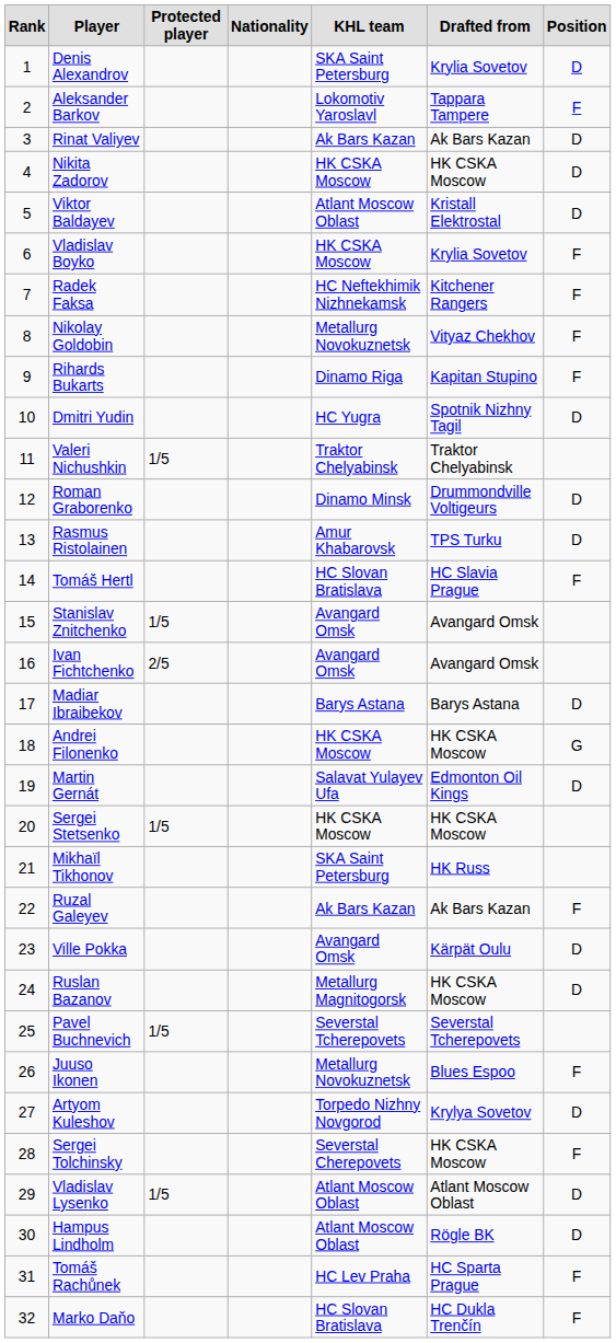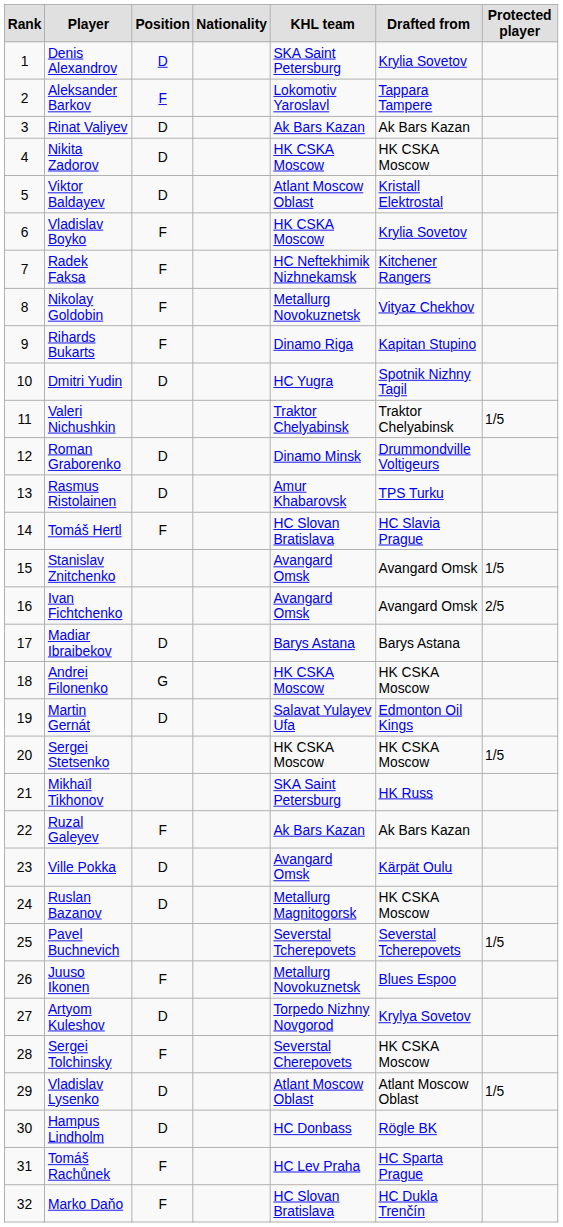columns swapped: Position <-> Protected player
Hampus Lindholm | KHL team: Atlant Moscow Oblast -> HC Donbass
